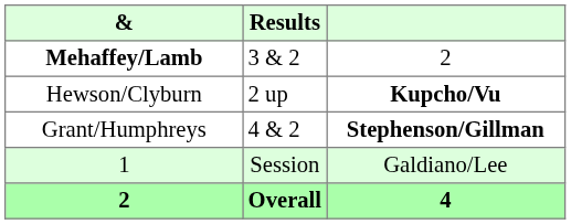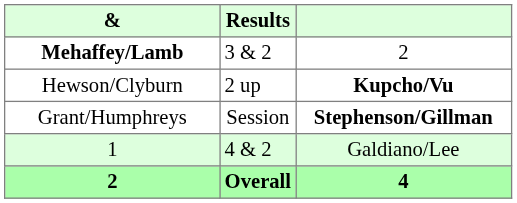Grant/Humphreys | Results: 4 & 2 -> Session
1 | Results: Session -> 4 & 2
